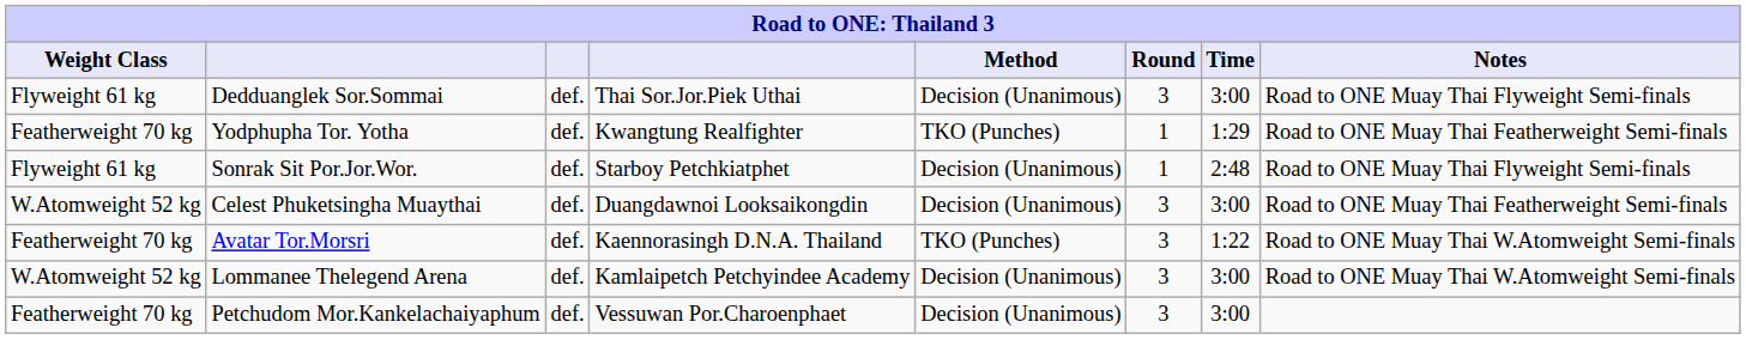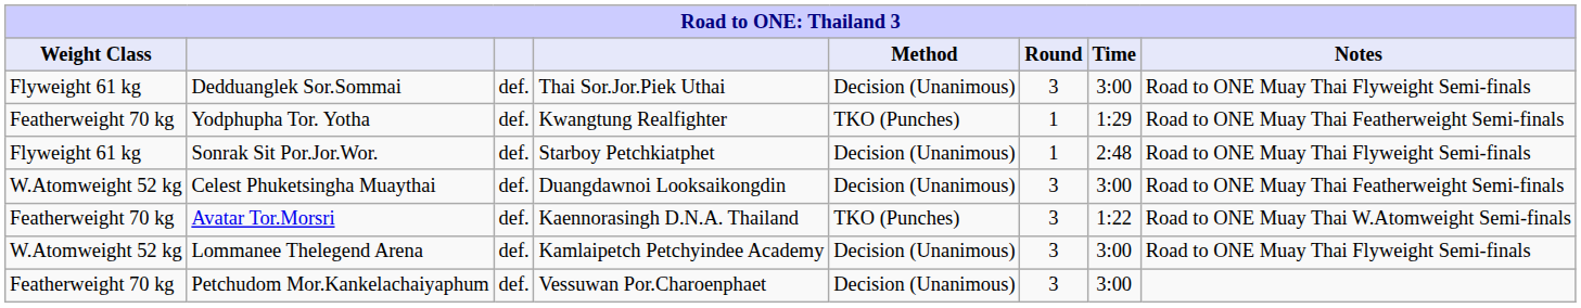Lommanee Thelegend Arena | Notes: Road to ONE Muay Thai W.Atomweight Semi-finals -> Road to ONE Muay Thai Flyweight Semi-finals
